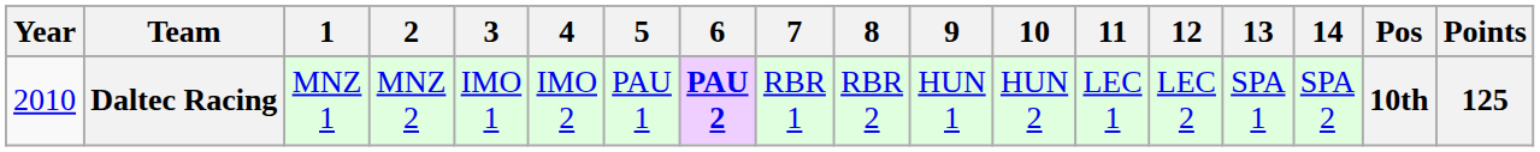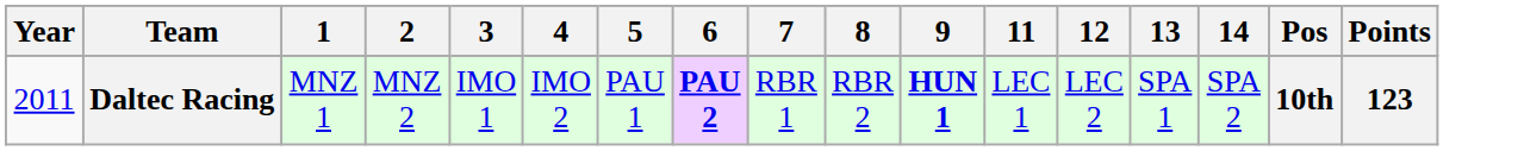- column: 10 | HUN 2
Daltec Racing | Year: 2010 -> 2011
Daltec Racing | 9: normal -> bold
Daltec Racing | Points: 125 -> 123
